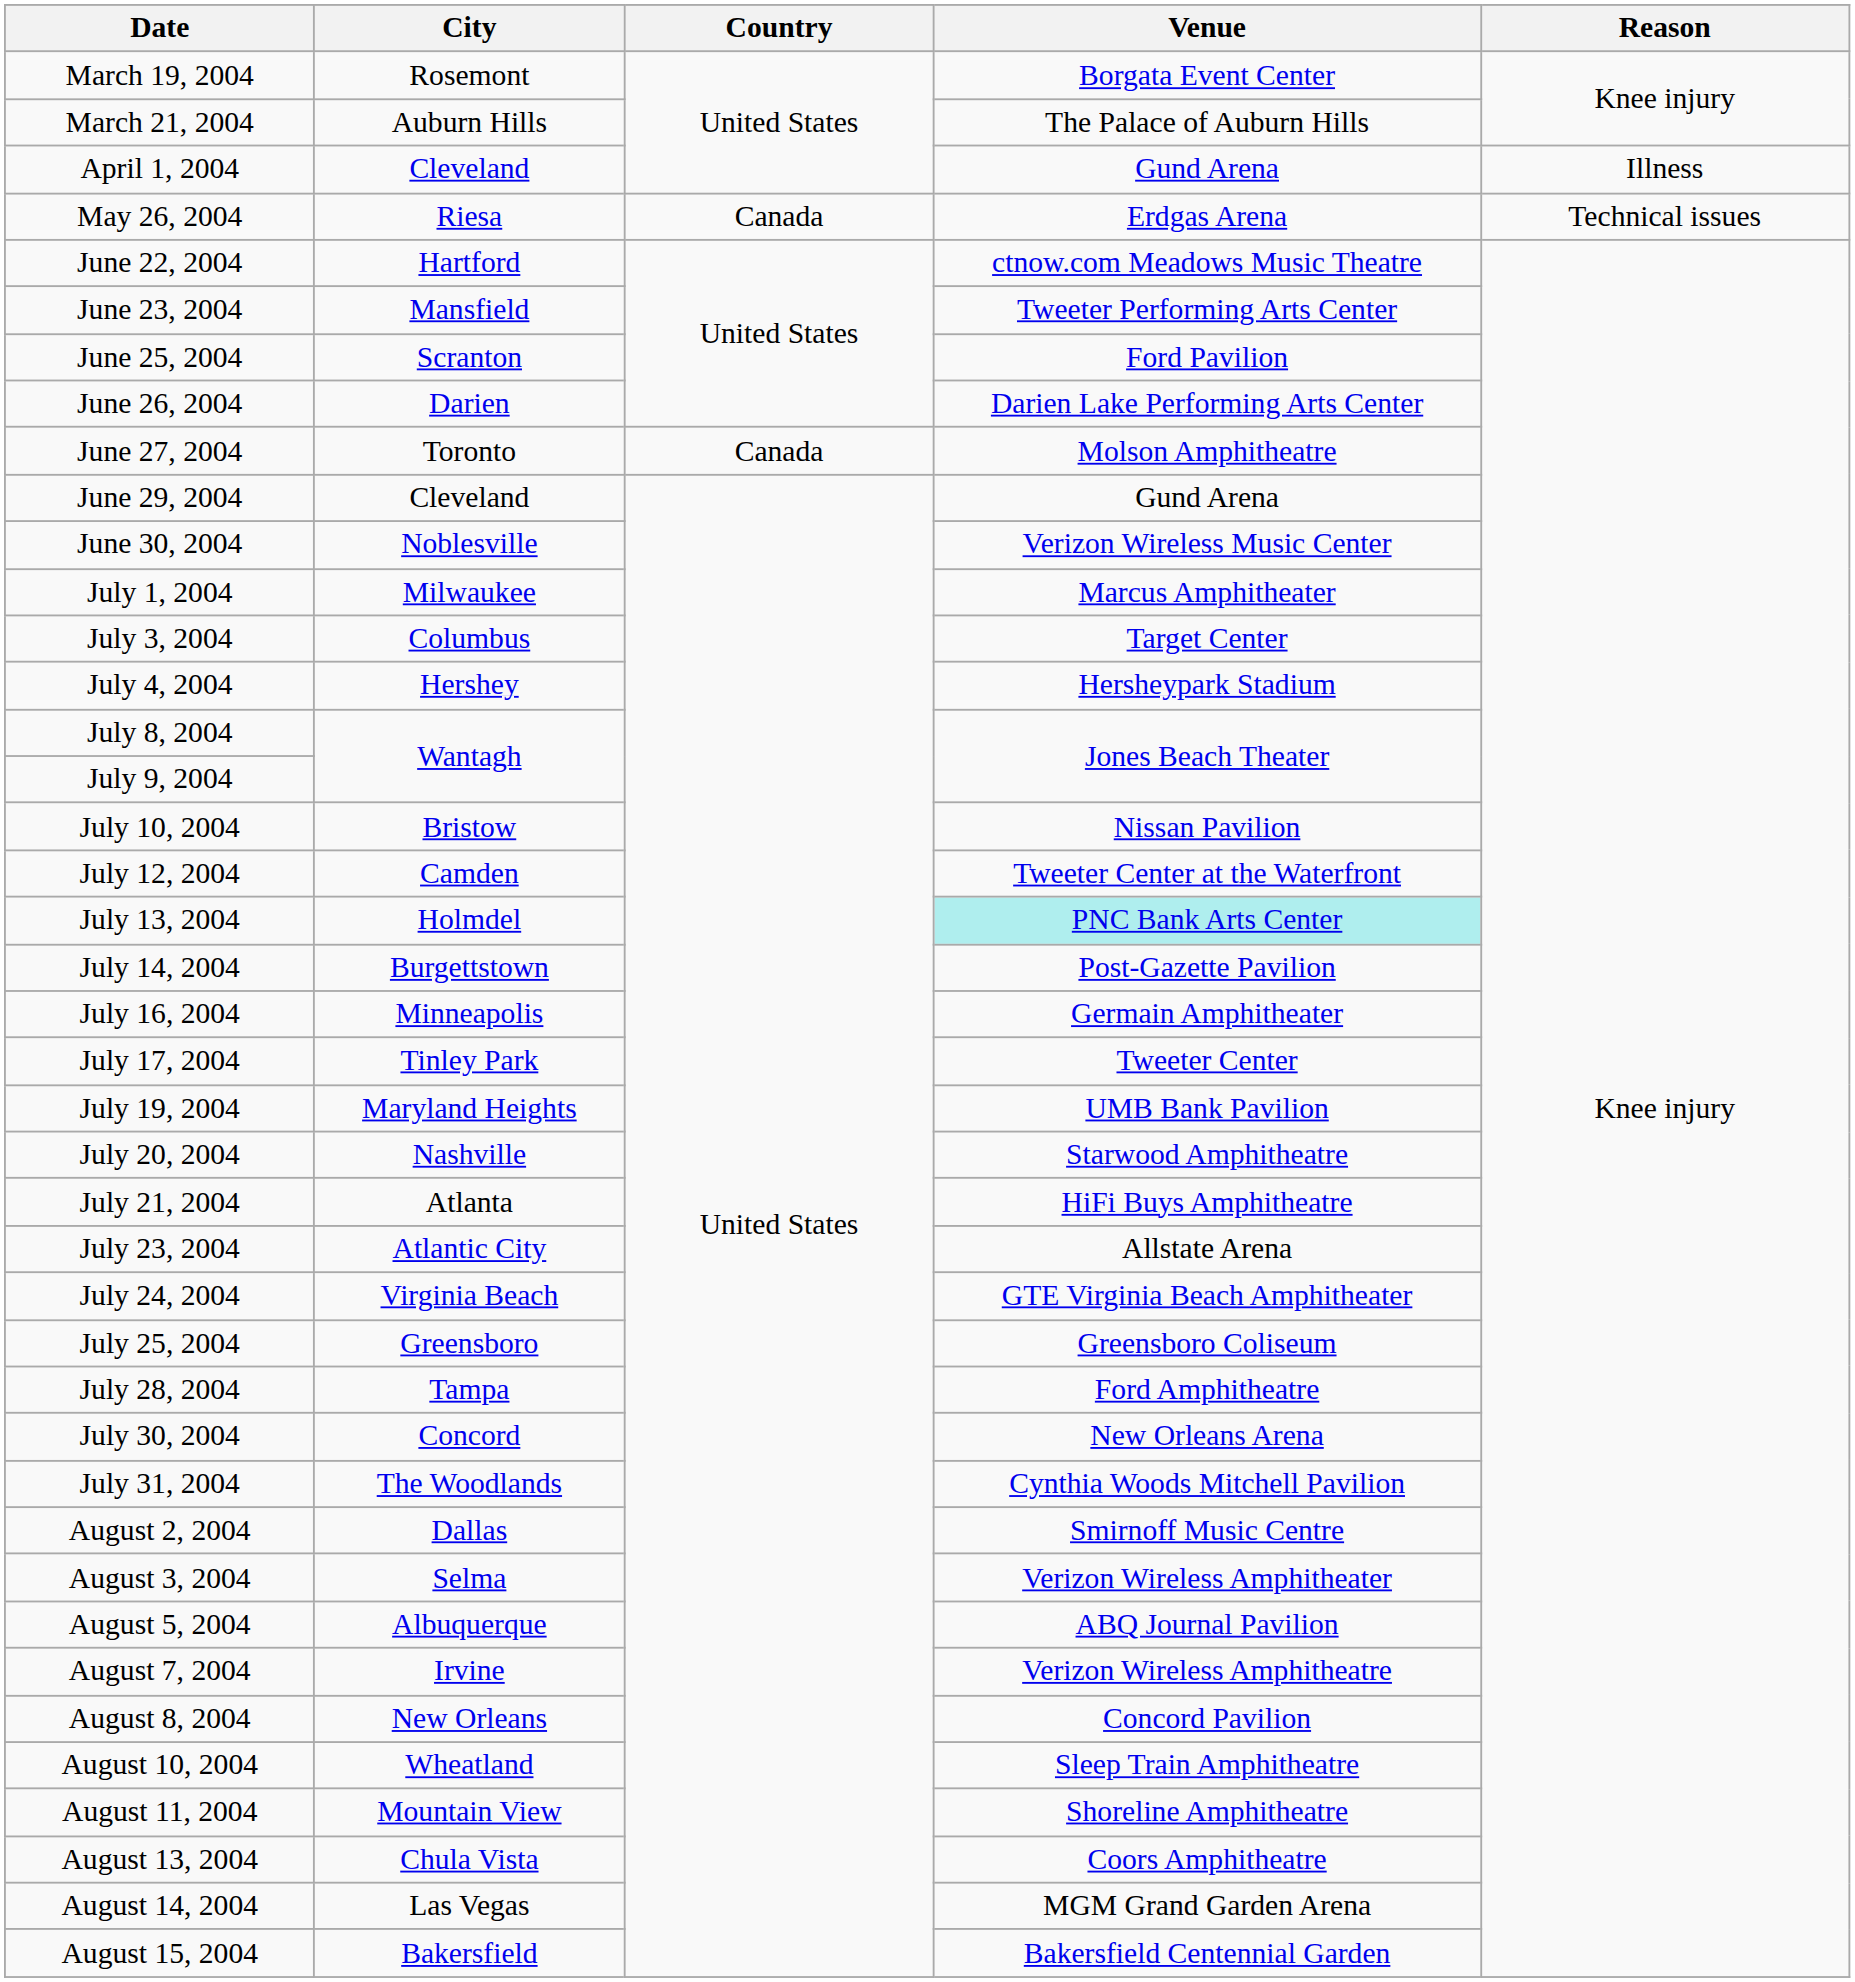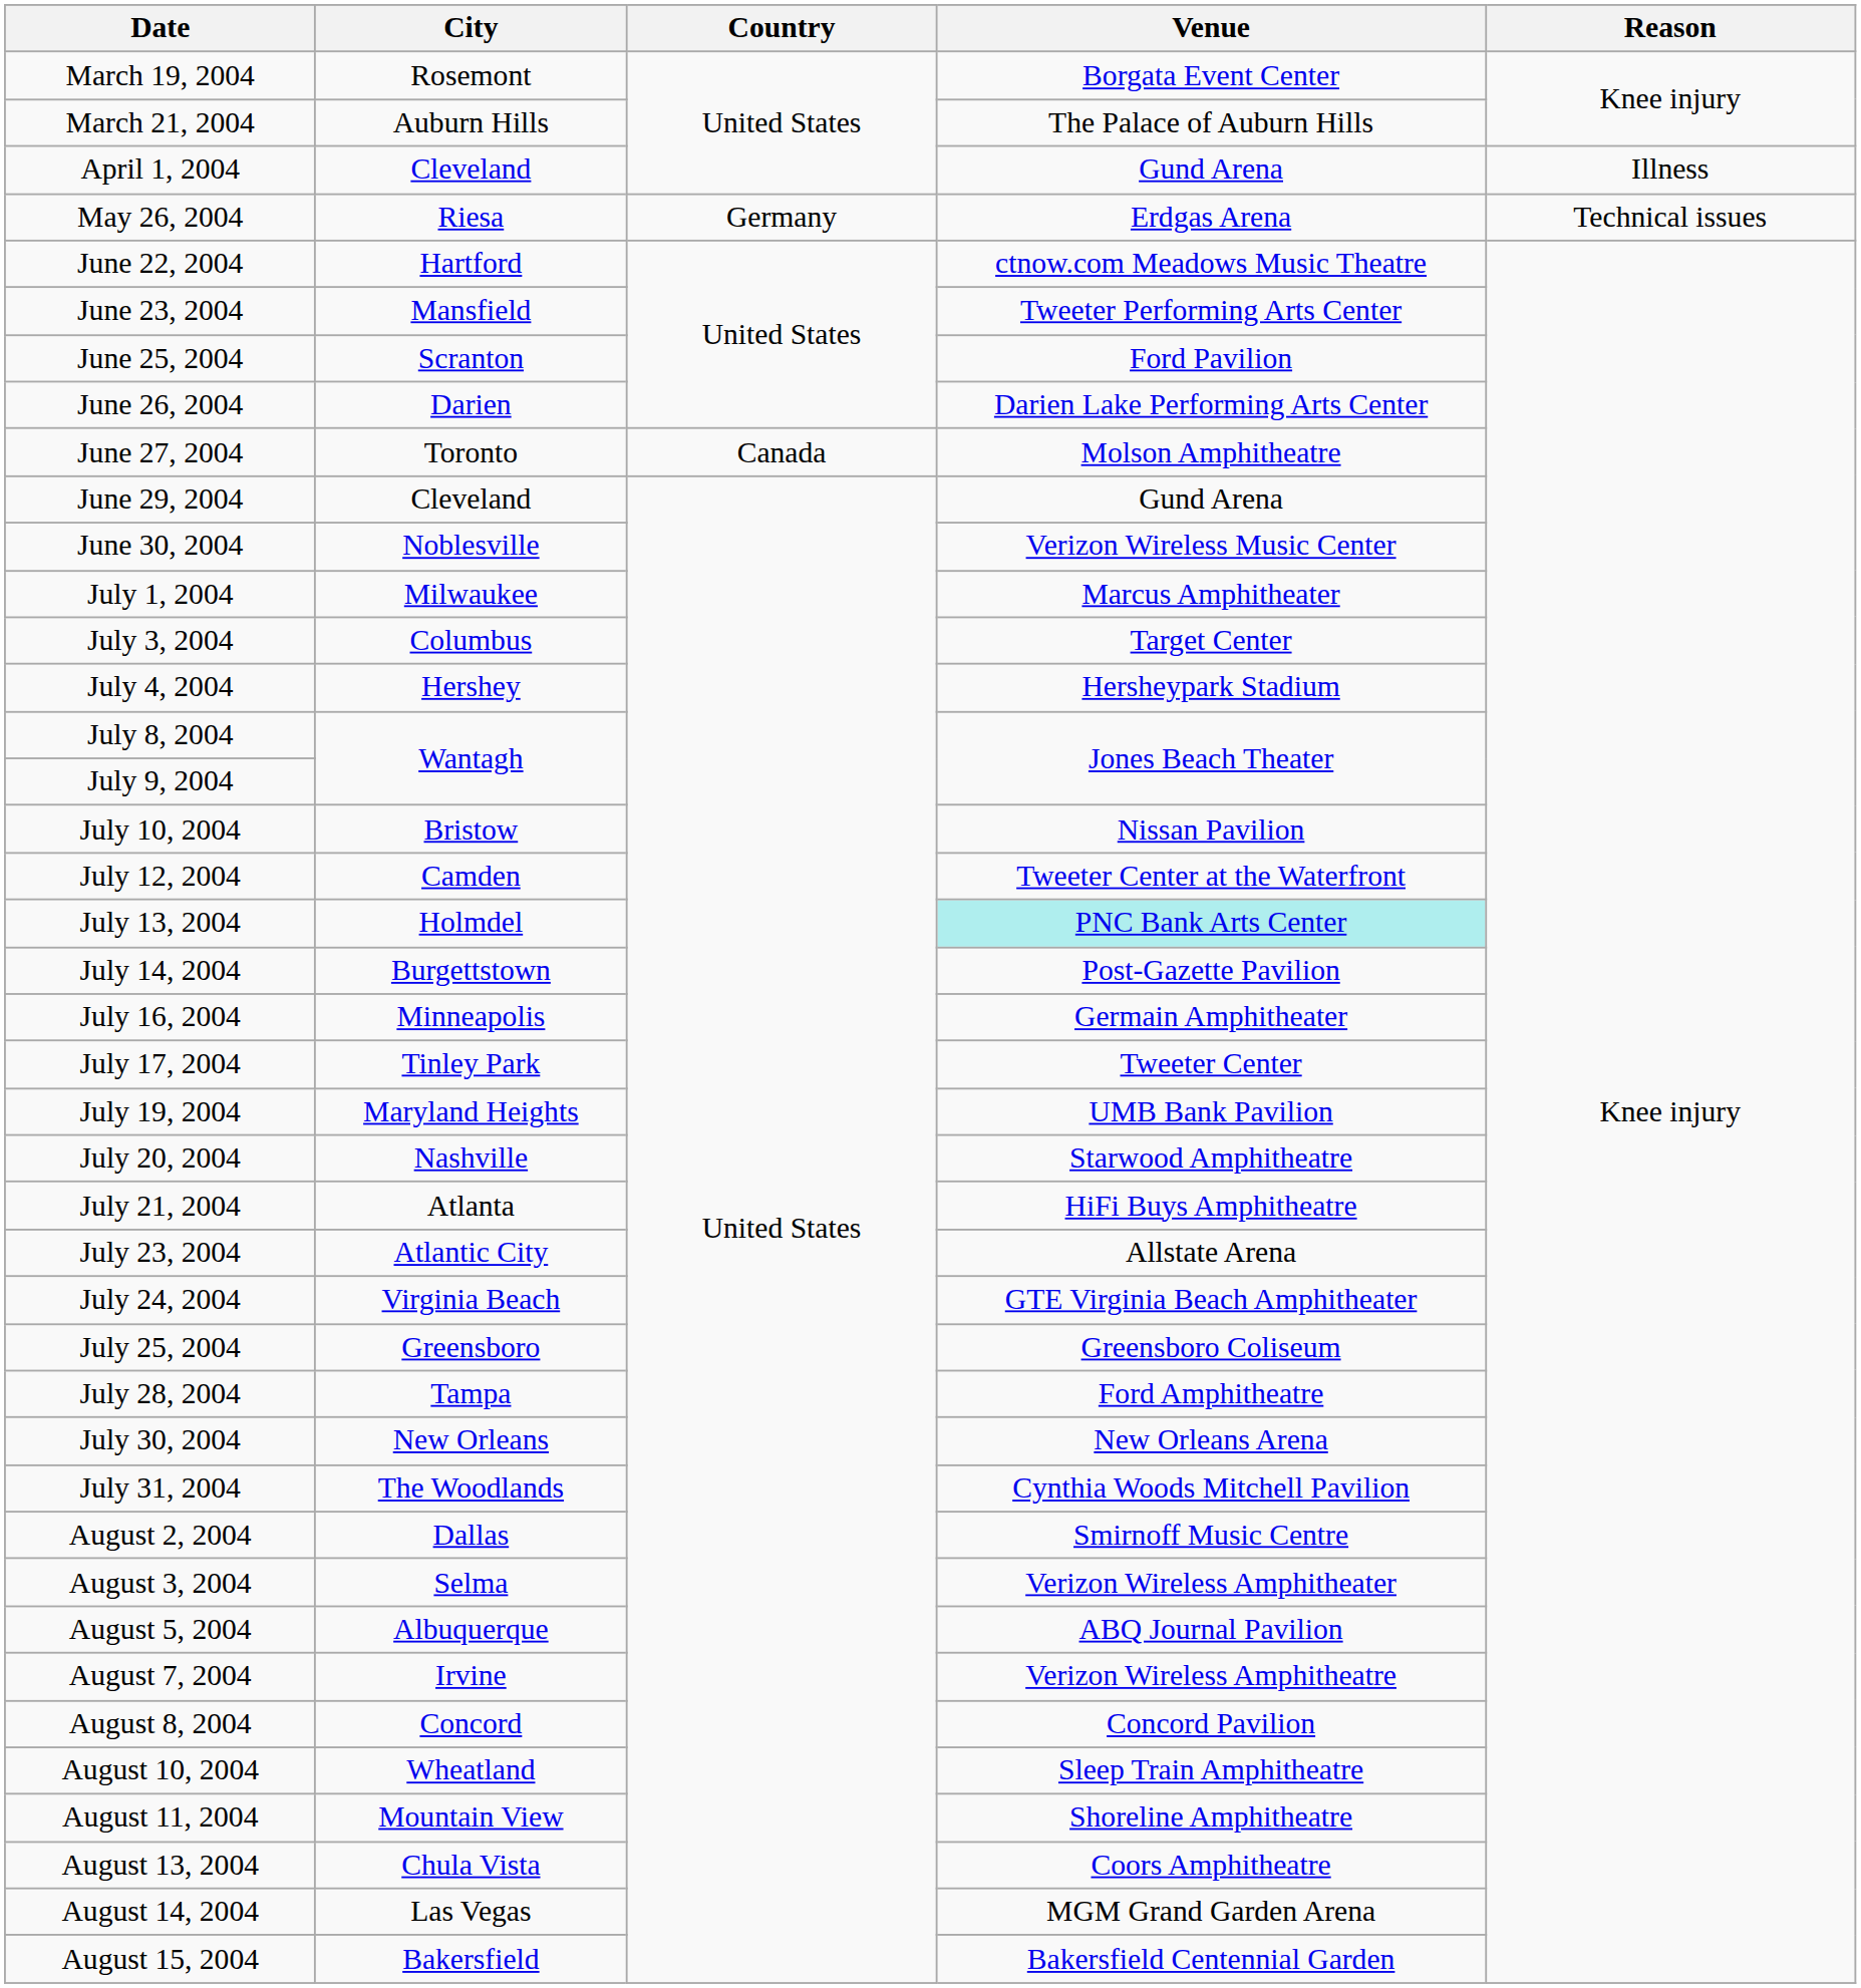May 26, 2004 | Country: Canada -> Germany
July 30, 2004 | City: Concord -> New Orleans
August 8, 2004 | City: New Orleans -> Concord
